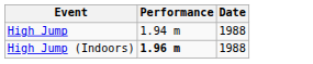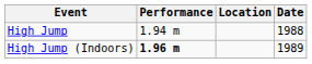+ column: Location
High Jump (Indoors) | Date: 1988 -> 1989
